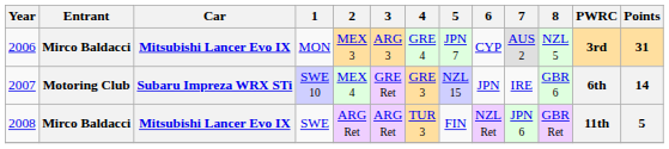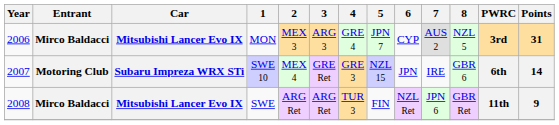SWE | Points: 5 -> 9
